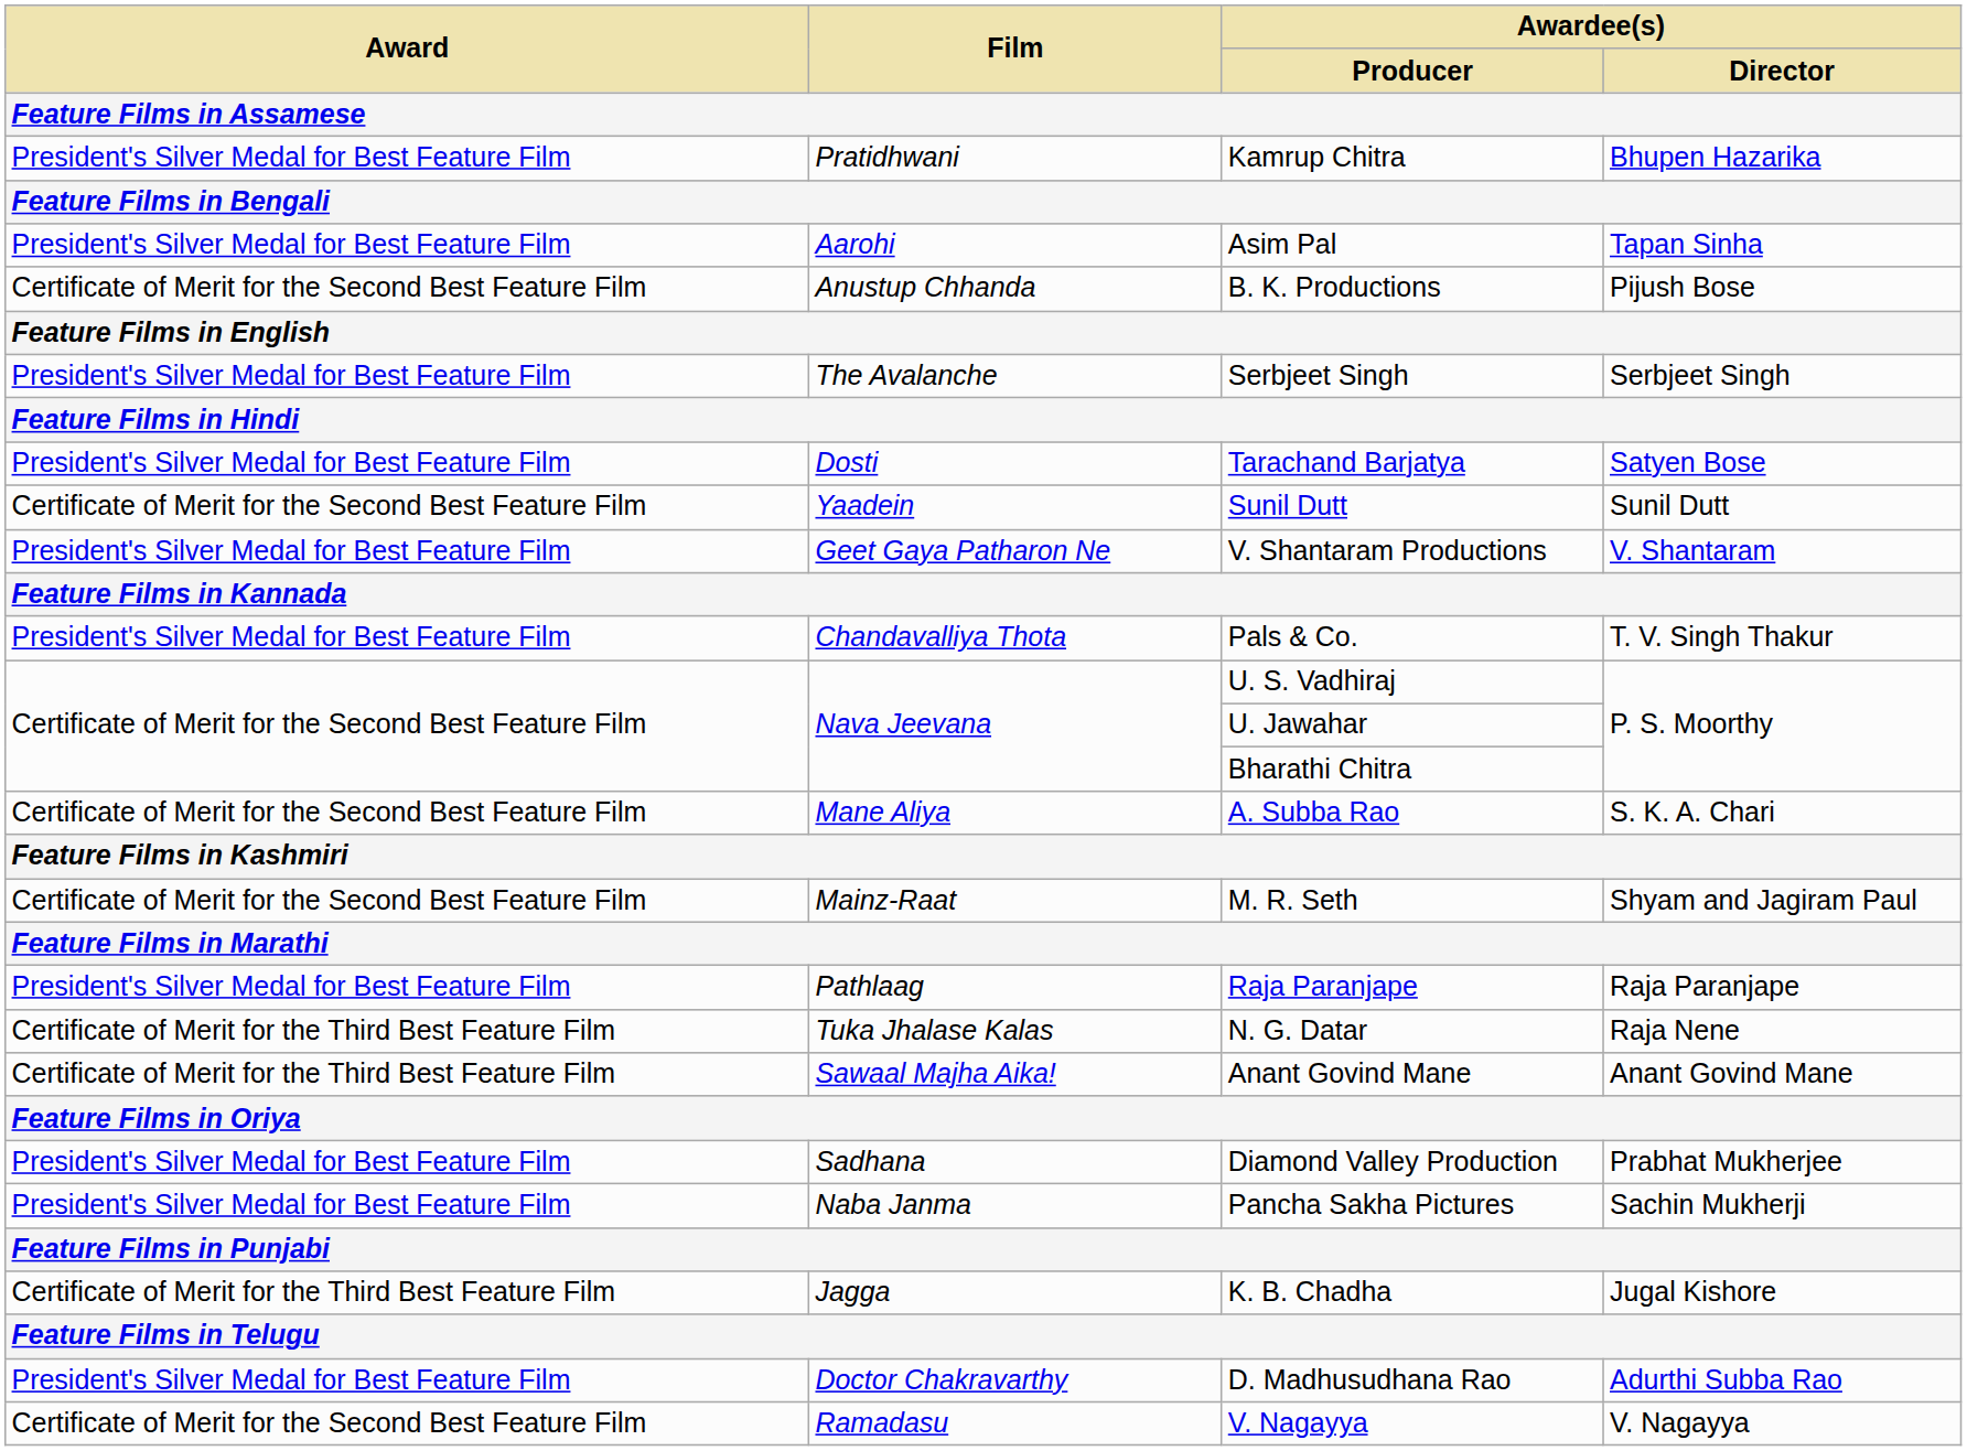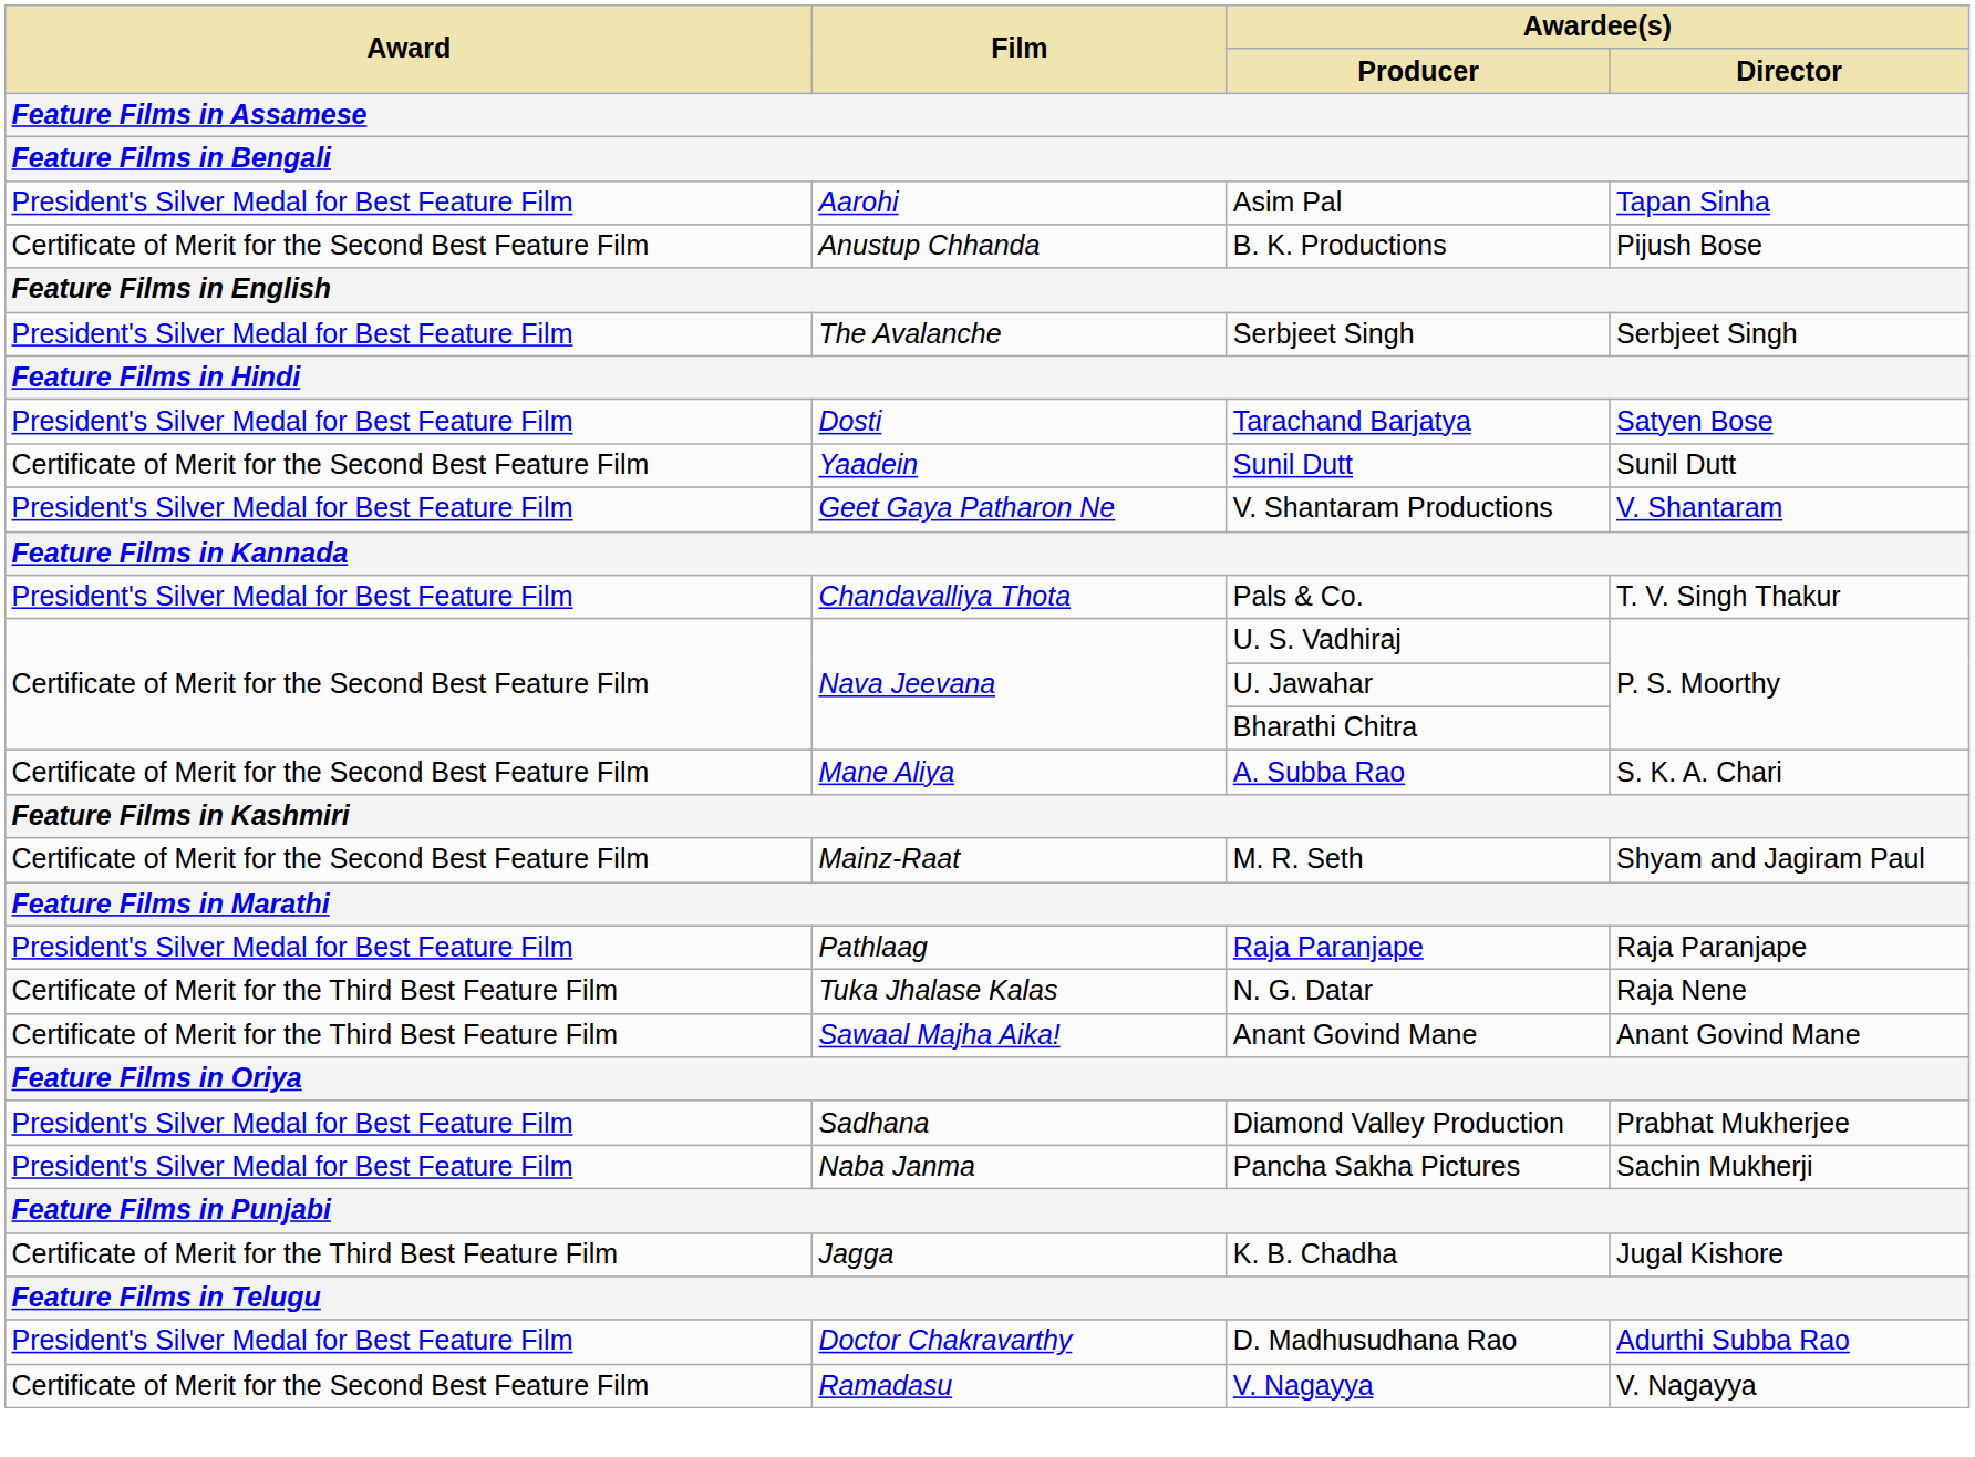- row: President's Silver Medal for Best Feature Film | Pratidhwani | Kamrup Chitra | Bhupen Hazarika
